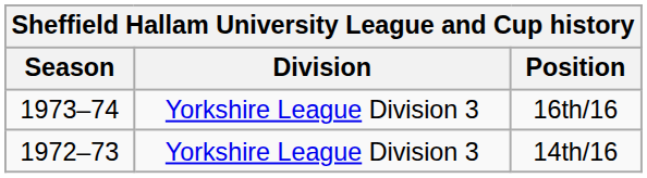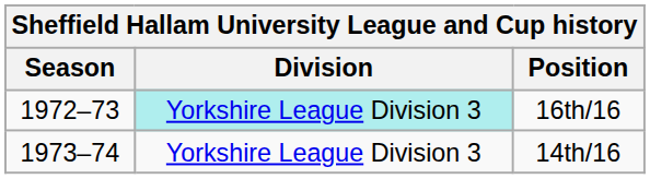16th/16 | Season: 1973–74 -> 1972–73
16th/16 | Division: no background -> paleturquoise background
14th/16 | Season: 1972–73 -> 1973–74
